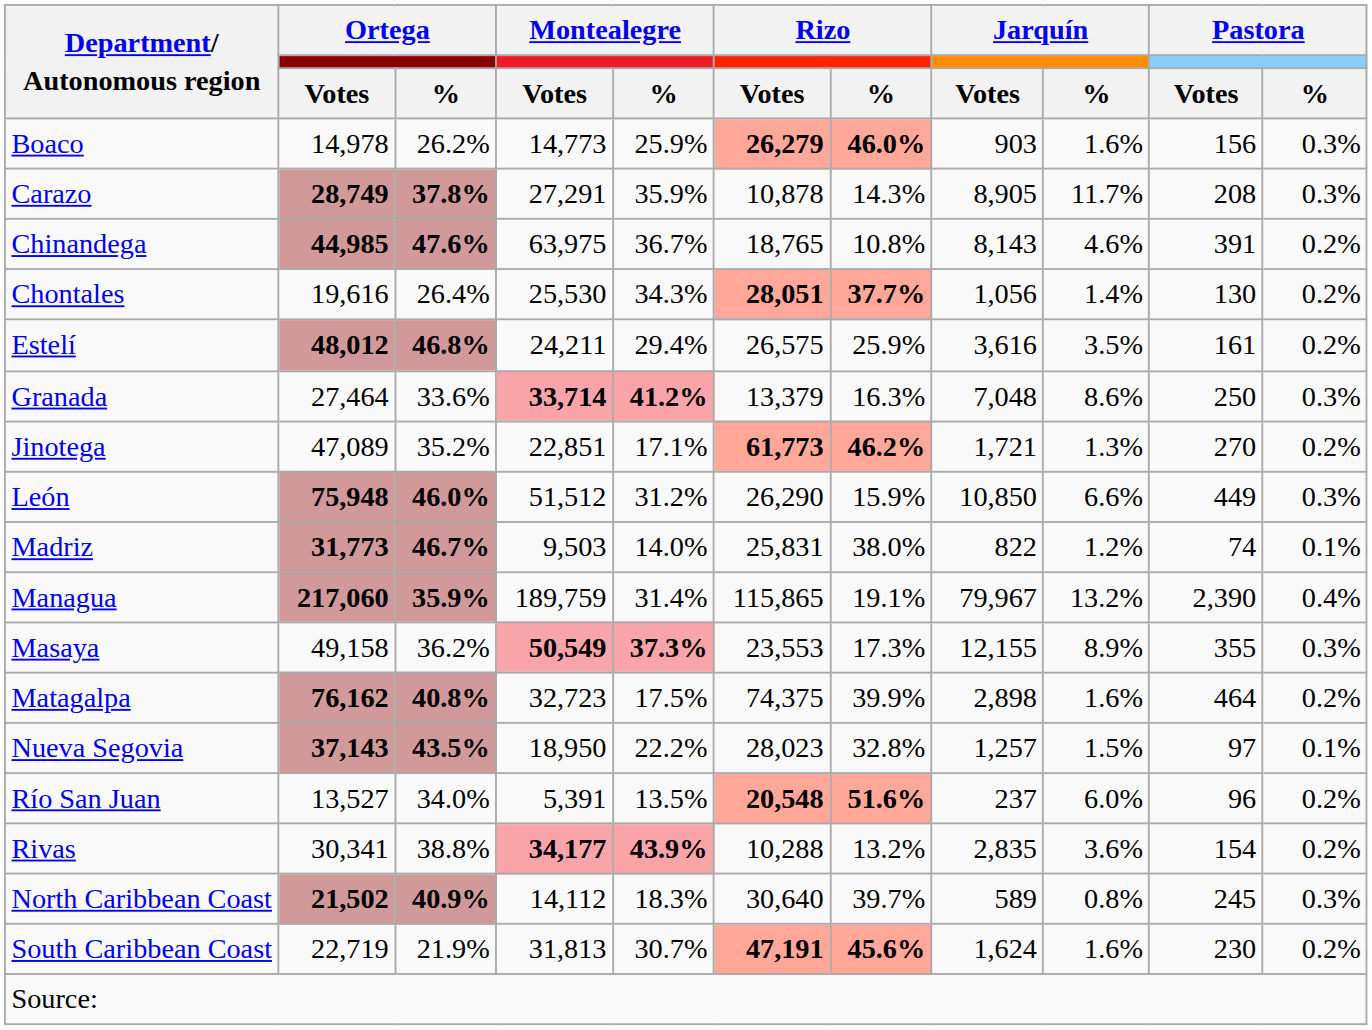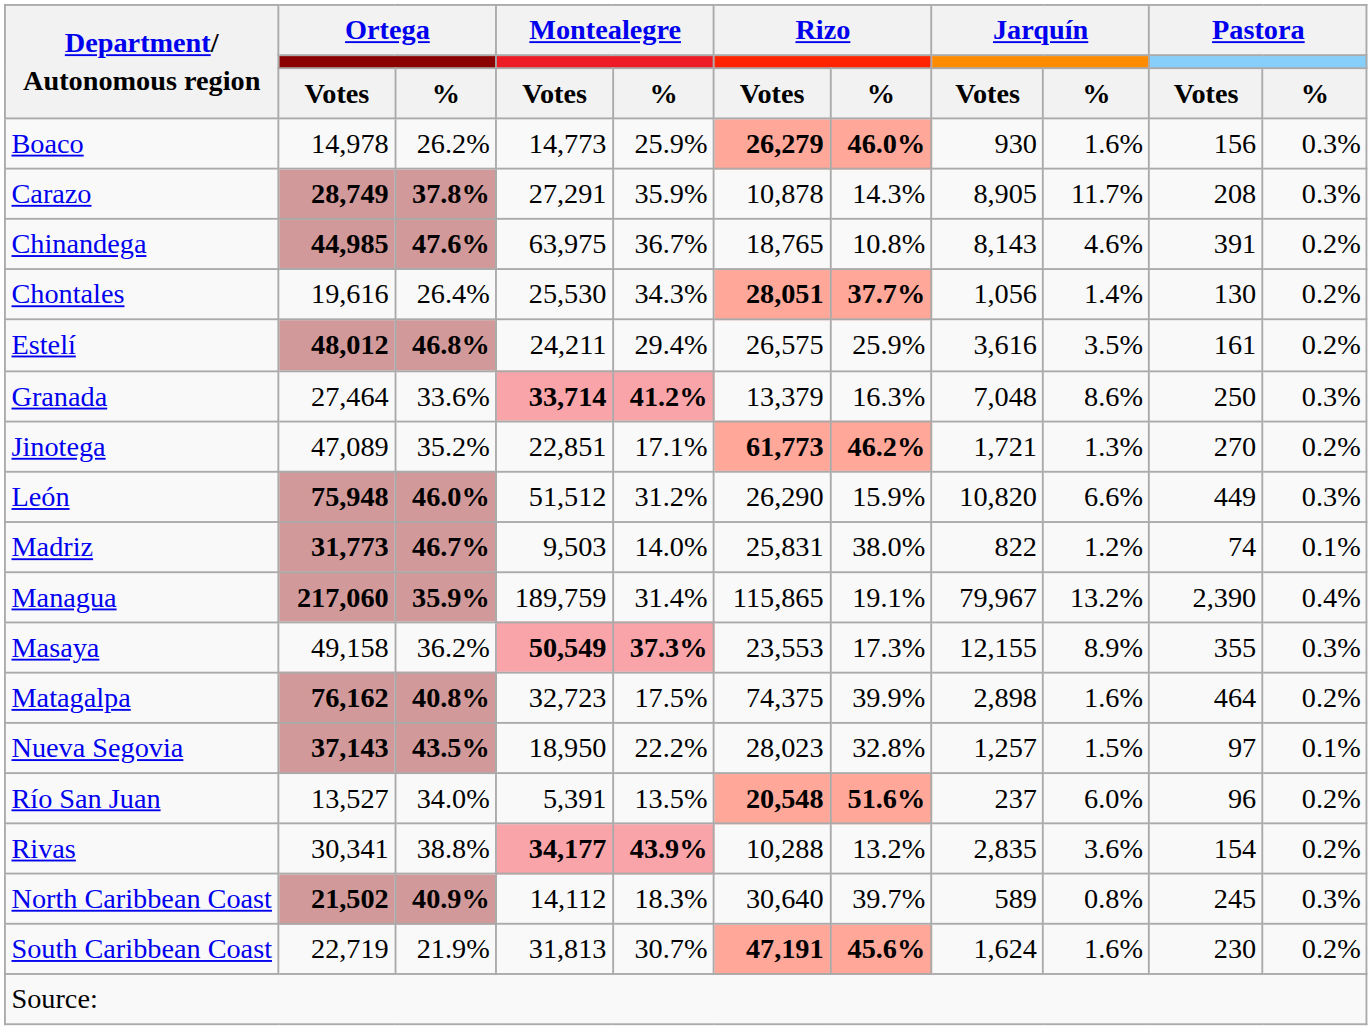Boaco | Jarquín / Votes: 903 -> 930
León | Jarquín / Votes: 10,850 -> 10,820
